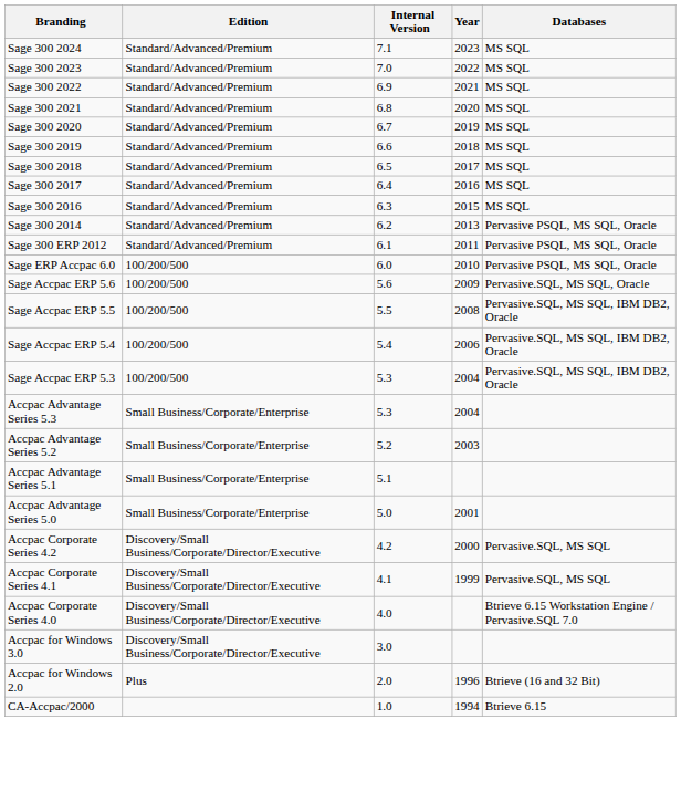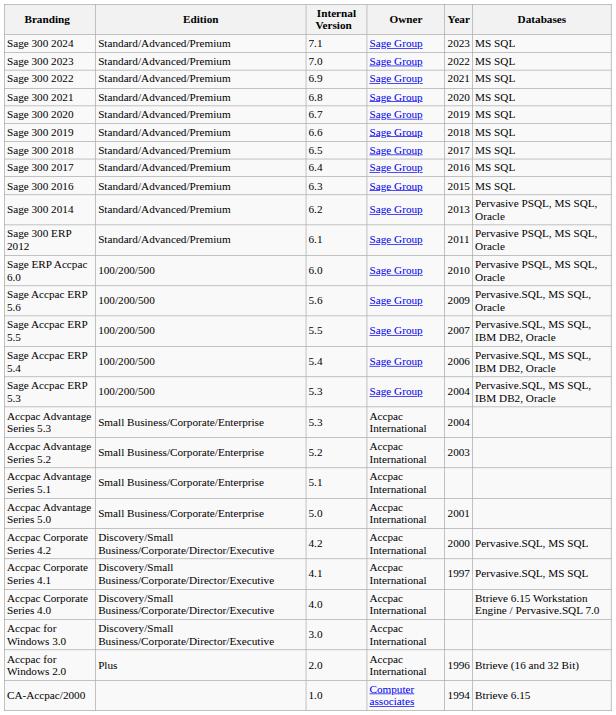+ column: Owner | Sage Group | Sage Group | Sage Group | Sage Group | Sage Group | Sage Group | Sage Group | Sage Group | Sage Group | Sage Group | Sage Group | Sage Group | Sage Group | Sage Group | Sage Group | Sage Group | Accpac International | Accpac International | Accpac International | Accpac International | Accpac International | Accpac International | Accpac International | Accpac International | Accpac International | Computer associates
Sage Accpac ERP 5.5 | Year: 2008 -> 2007
Accpac Corporate Series 4.1 | Year: 1999 -> 1997
